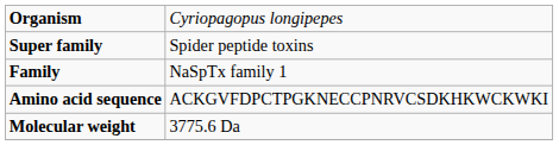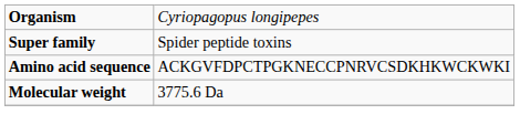- row: Family | NaSpTx family 1
